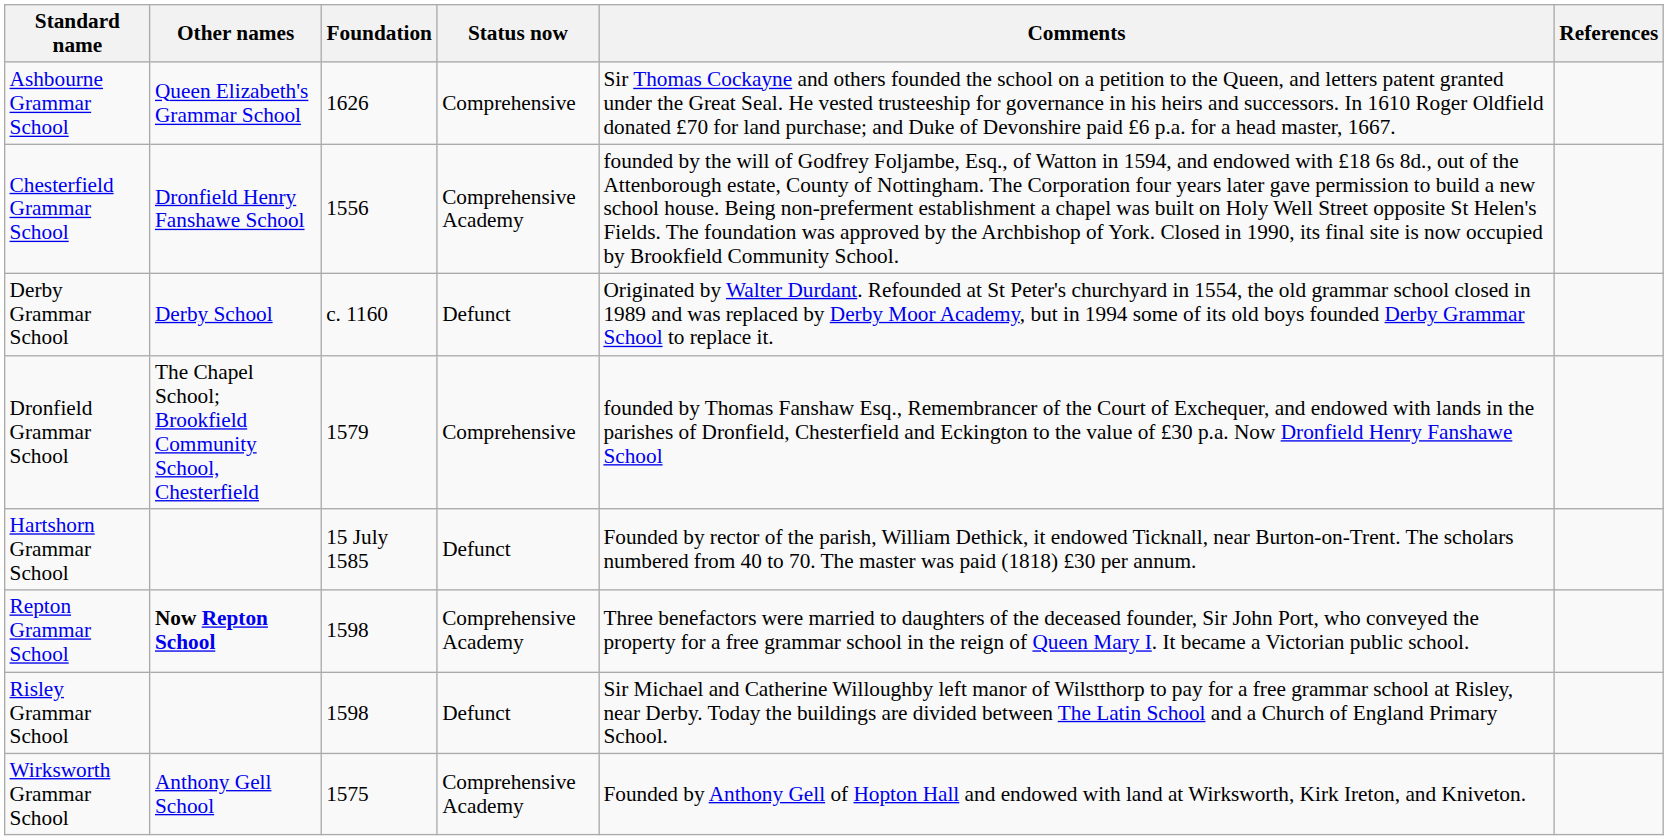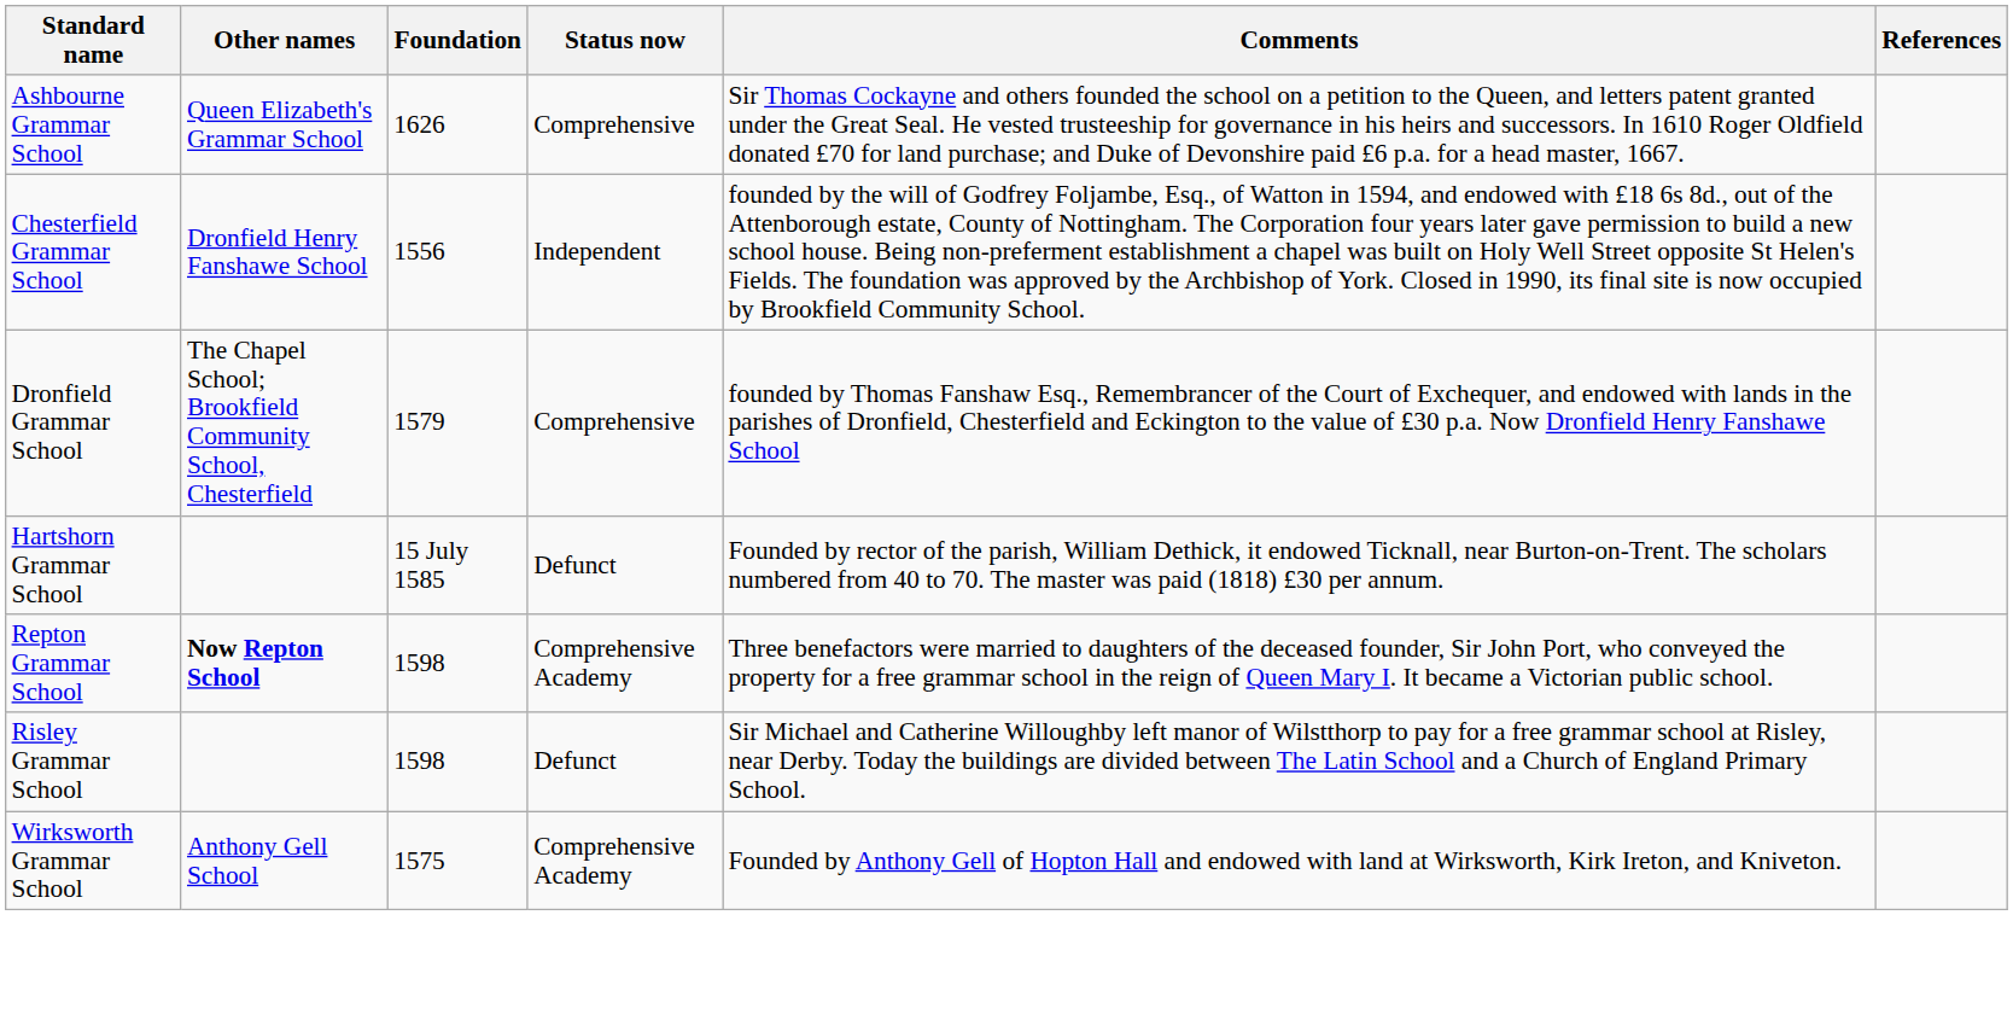Chesterfield Grammar School | Status now: Comprehensive Academy -> Independent
- row: Derby Grammar School | Derby School | c. 1160 | Defunct | Originated by Walter Durdant. Refounded at St Peter's churchyard in 1554, the old grammar school closed in 1989 and was replaced by Derby Moor Academy, but in 1994 some of its old boys founded Derby Grammar School to replace it.
